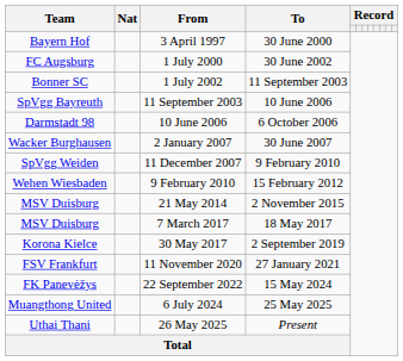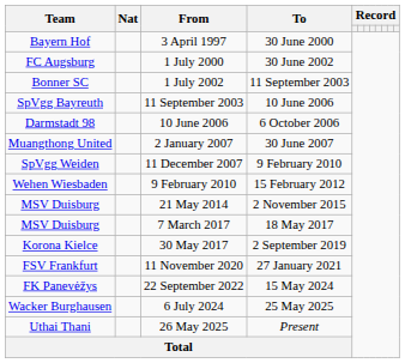2 January 2007 | Team: Wacker Burghausen -> Muangthong United
6 July 2024 | Team: Muangthong United -> Wacker Burghausen
